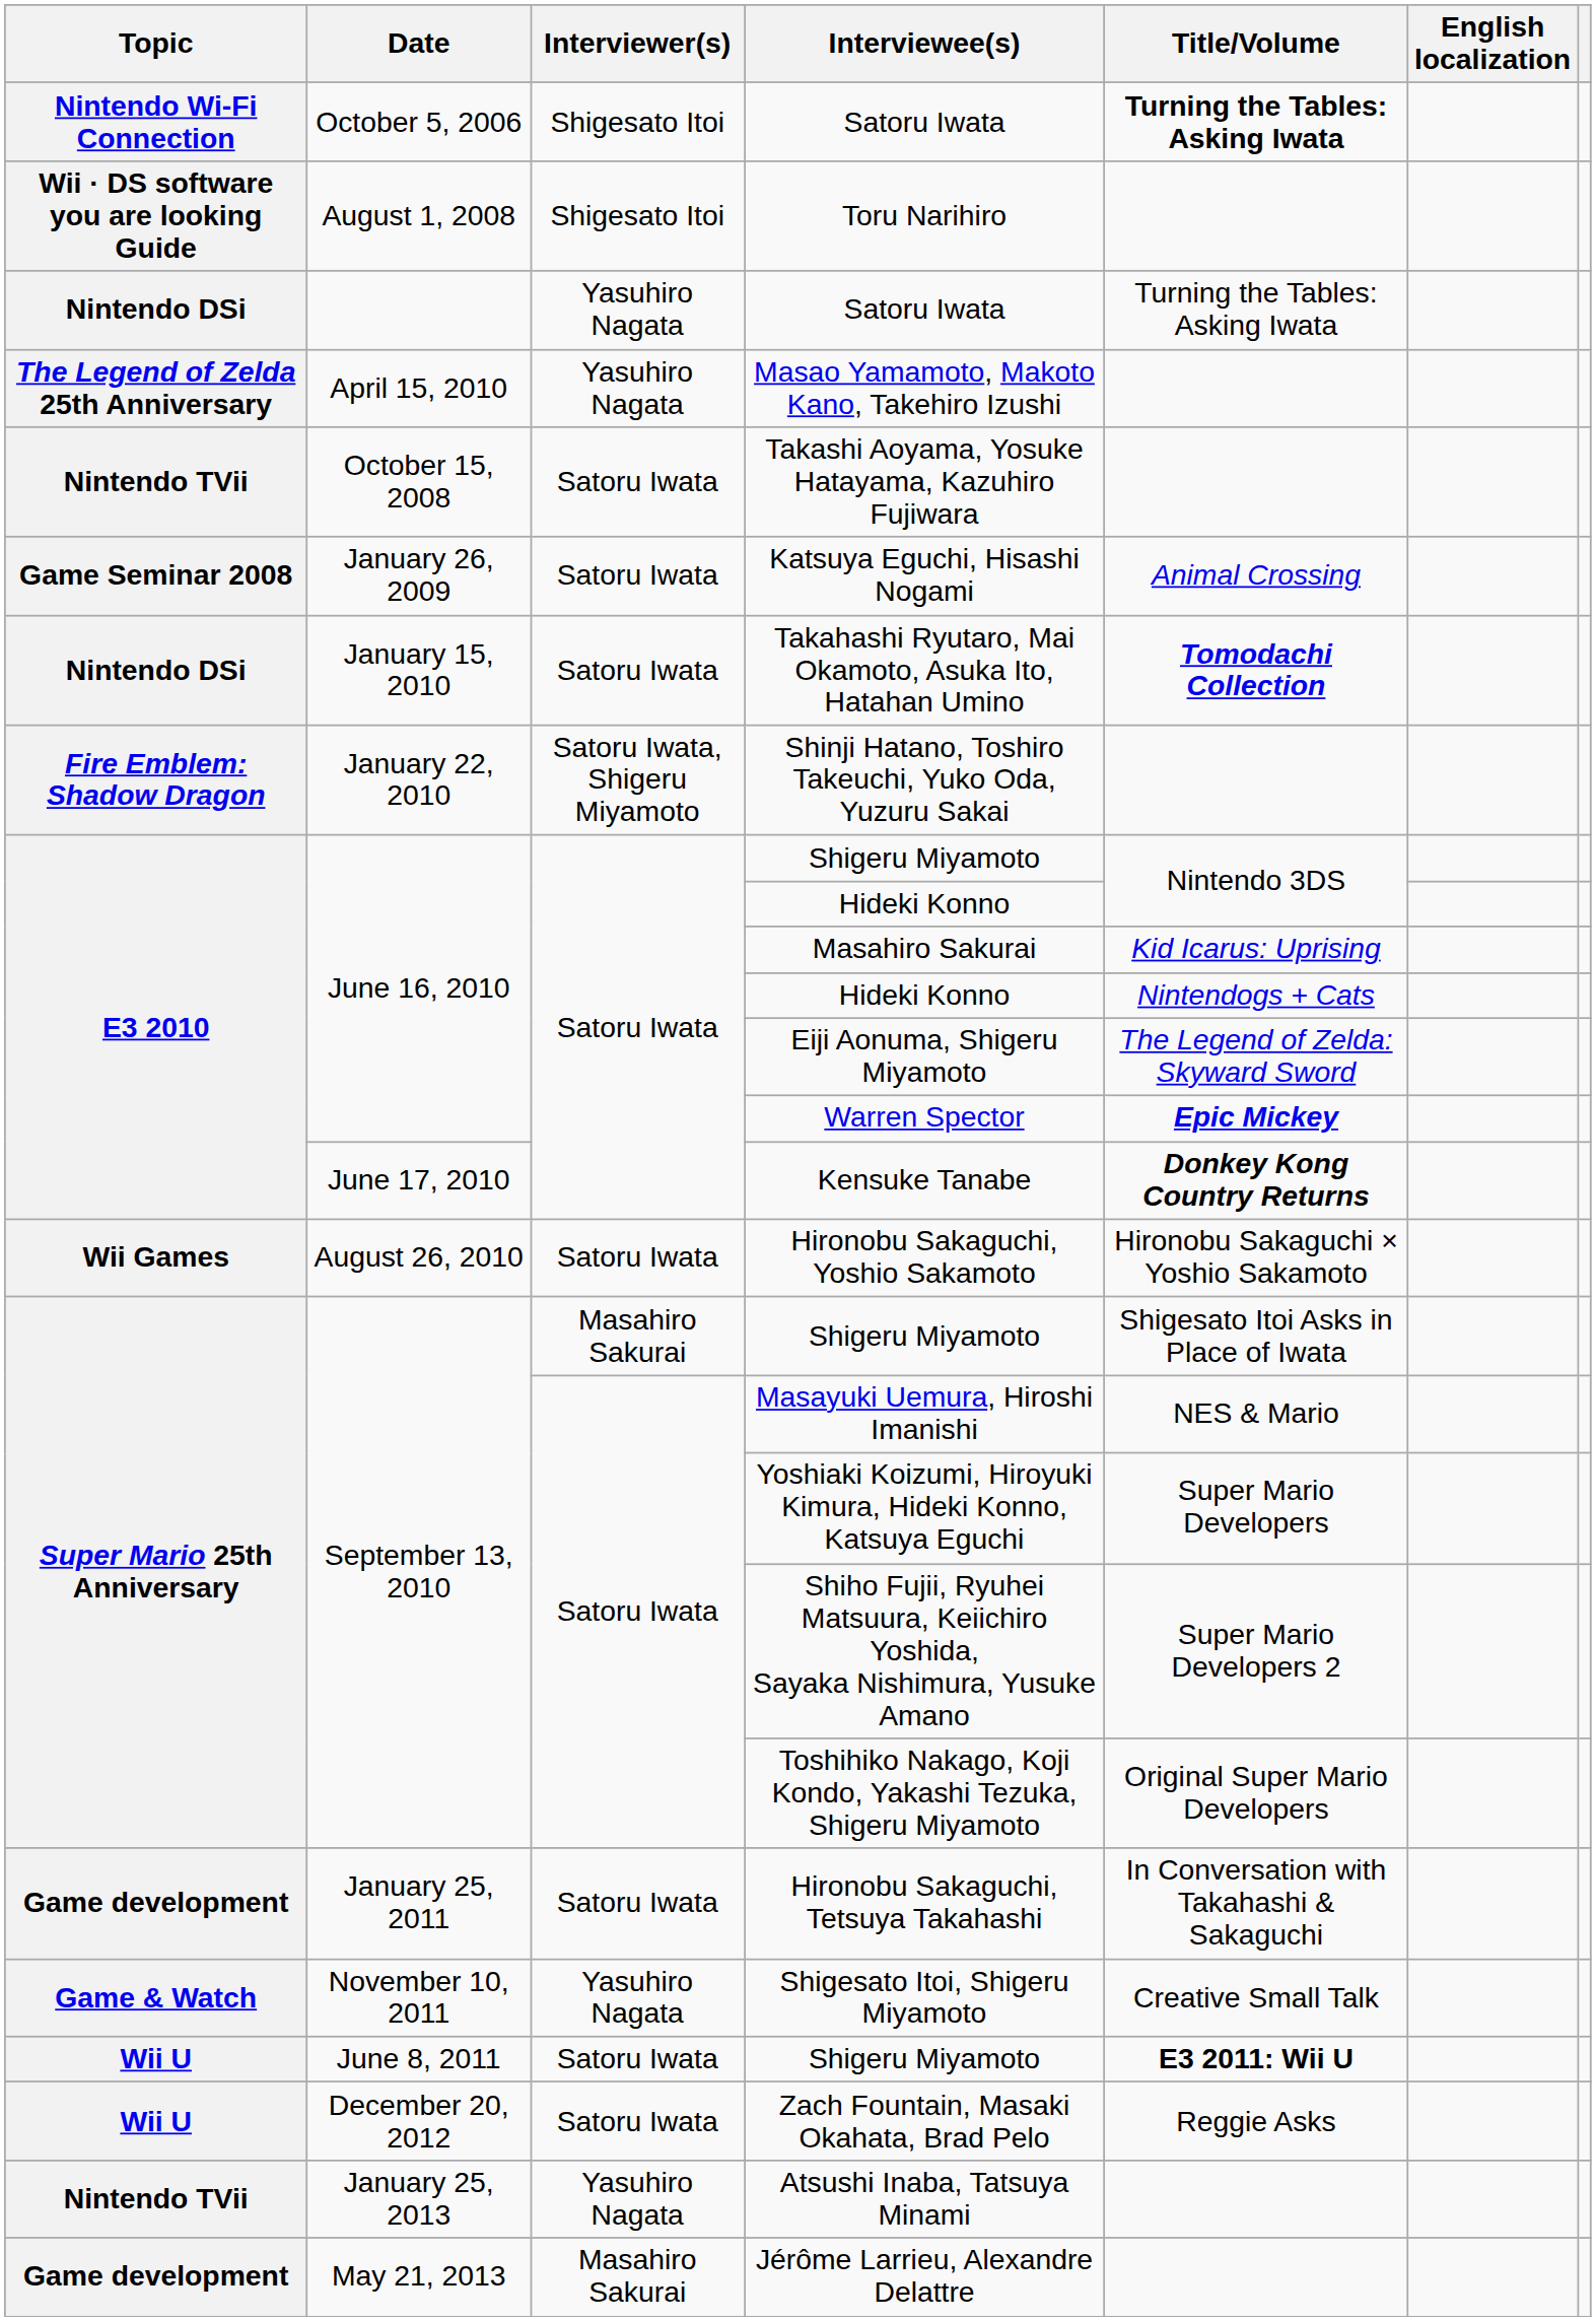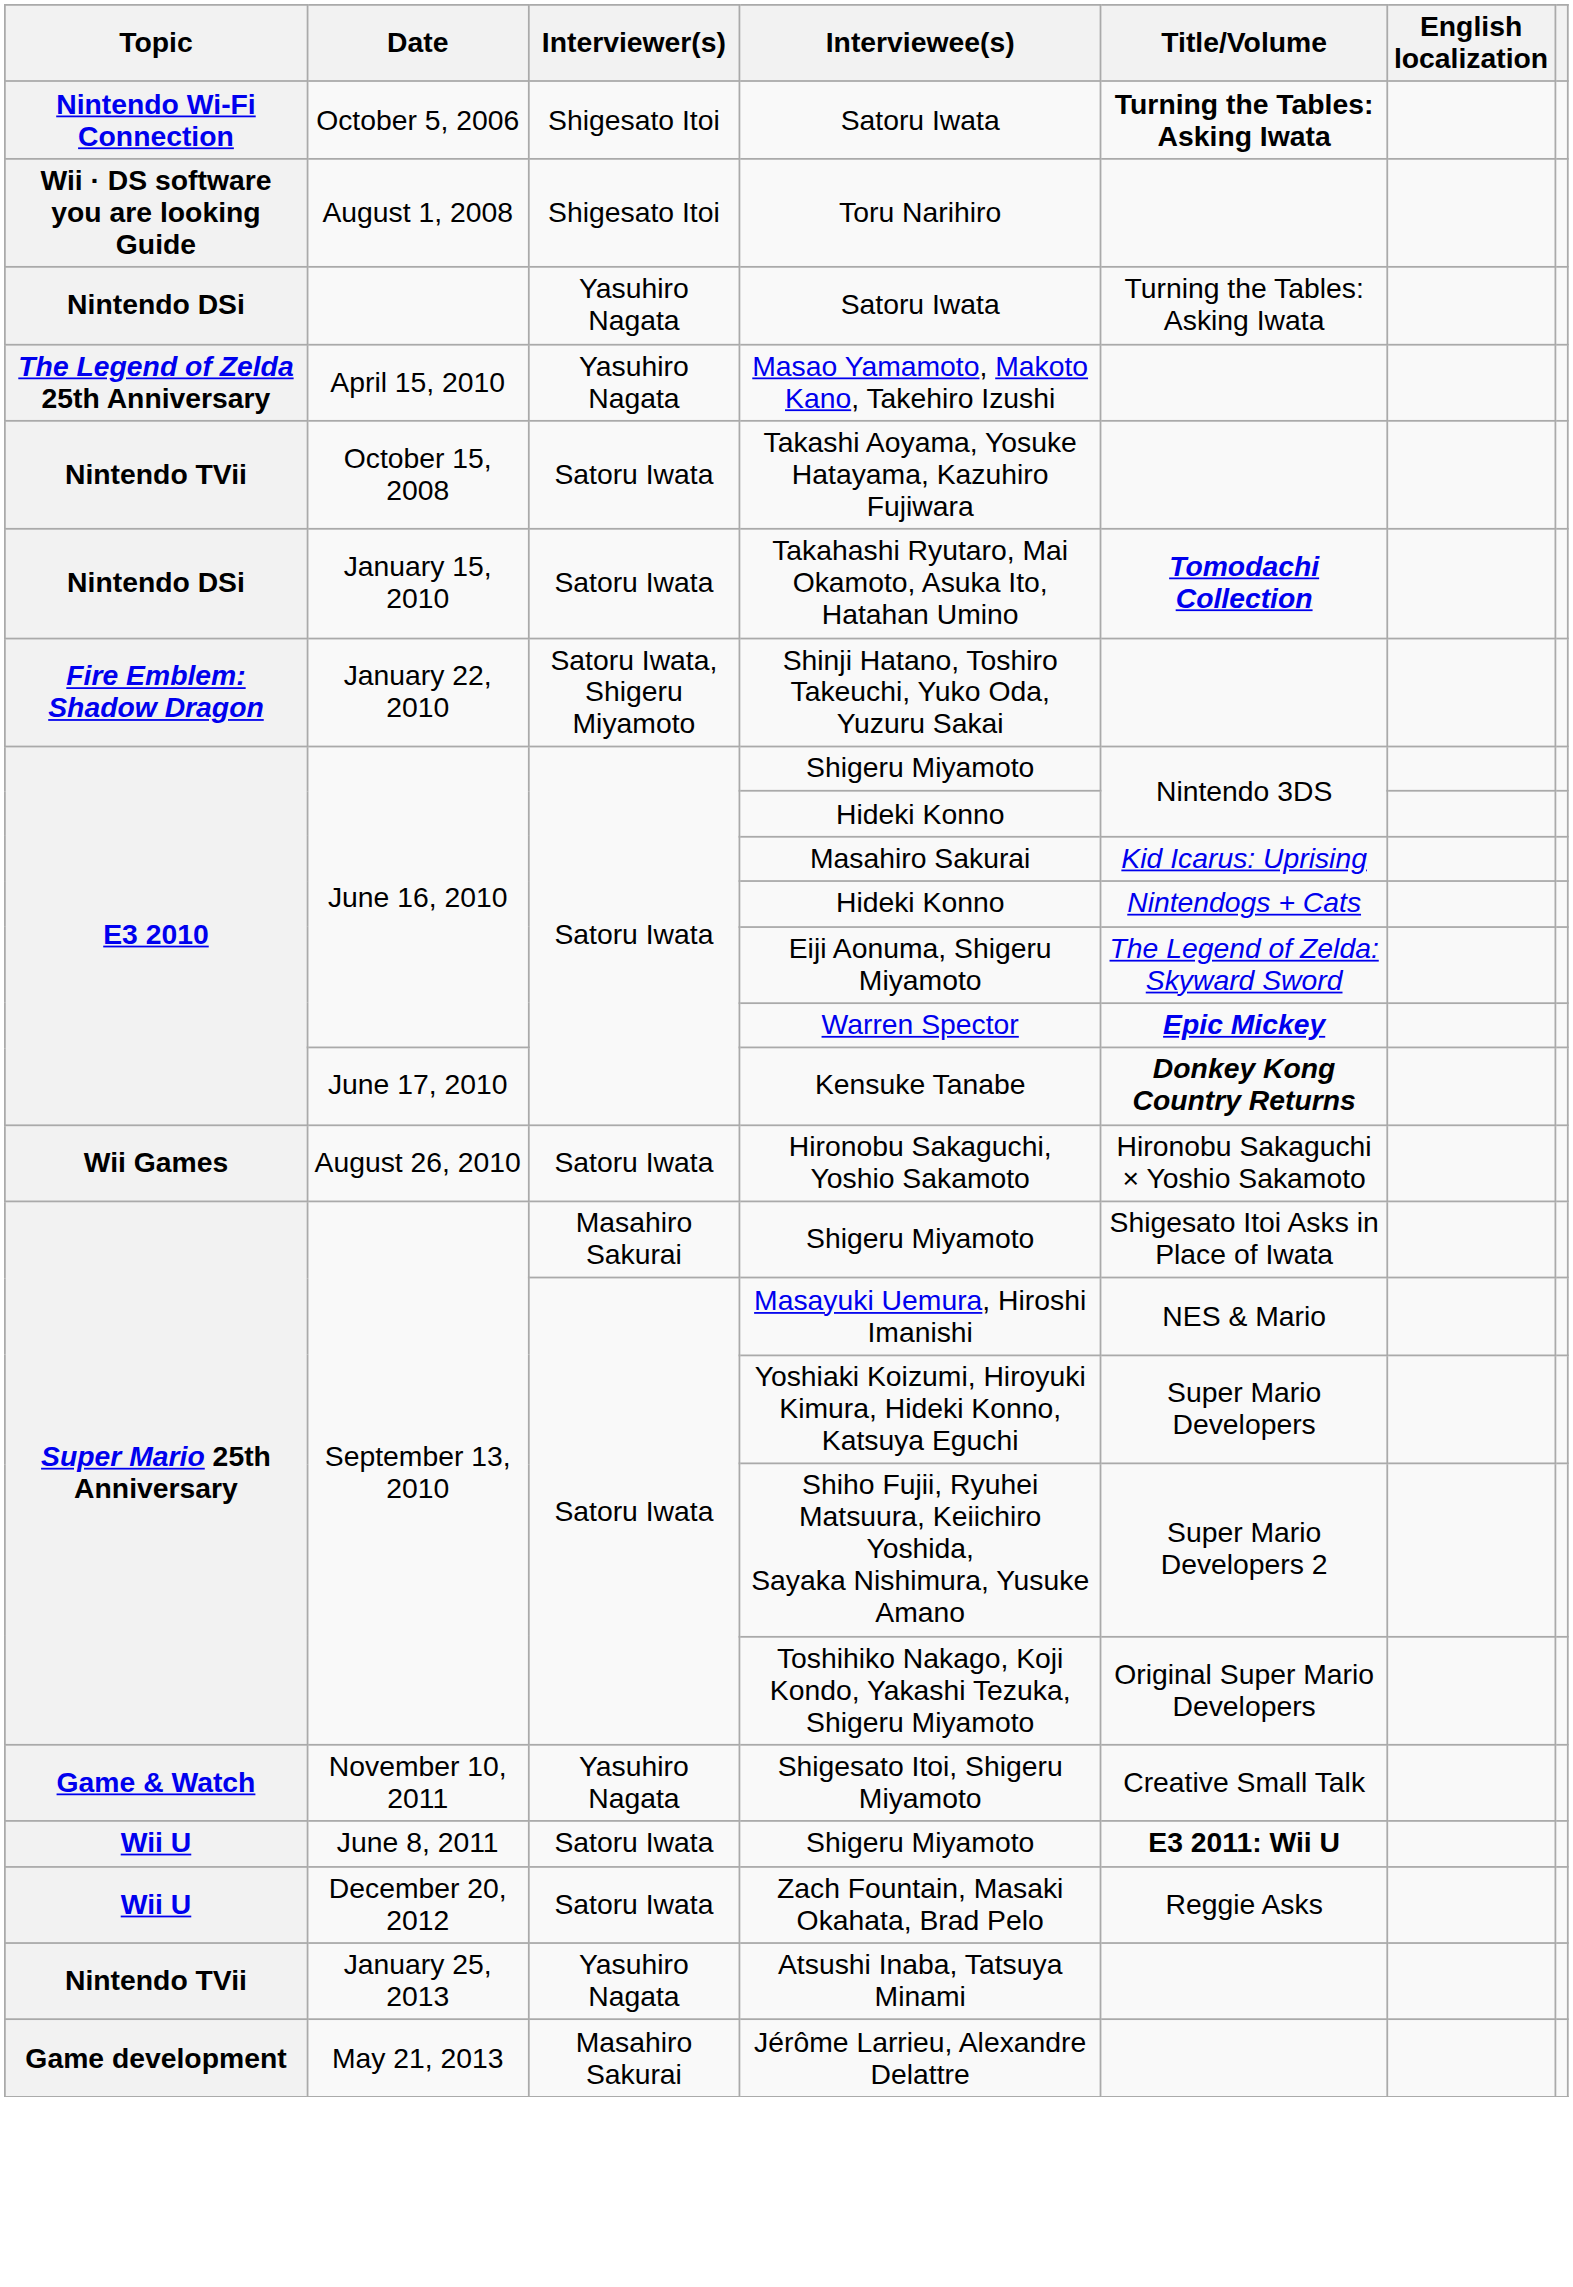- row: Game Seminar 2008 | January 26, 2009 | Satoru Iwata | Katsuya Eguchi, Hisashi Nogami | Animal Crossing
- row: Game development | January 25, 2011 | Satoru Iwata | Hironobu Sakaguchi, Tetsuya Takahashi | In Conversation with Takahashi & Sakaguchi
